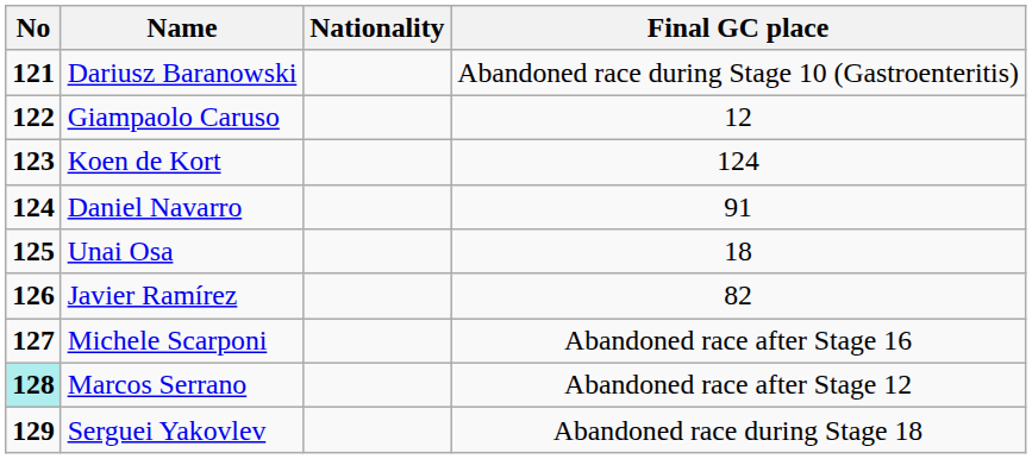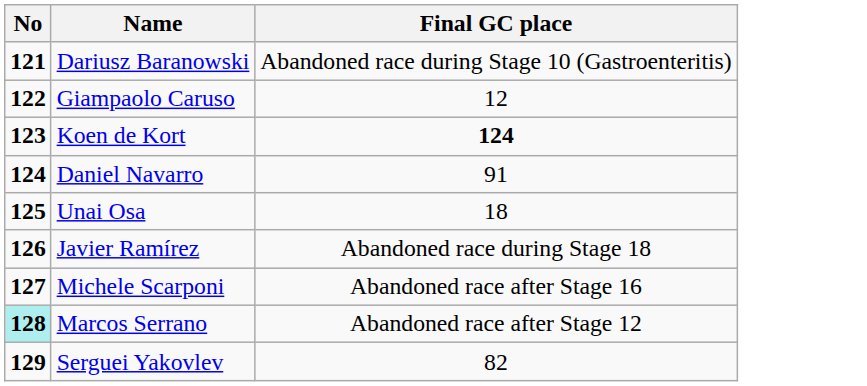- column: Nationality
Koen de Kort | Final GC place: normal -> bold
Javier Ramírez | Final GC place: 82 -> Abandoned race during Stage 18
Serguei Yakovlev | Final GC place: Abandoned race during Stage 18 -> 82
